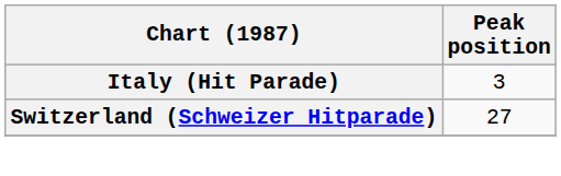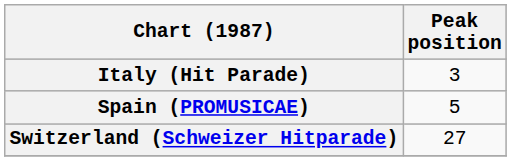+ row: Spain (PROMUSICAE) | 5
